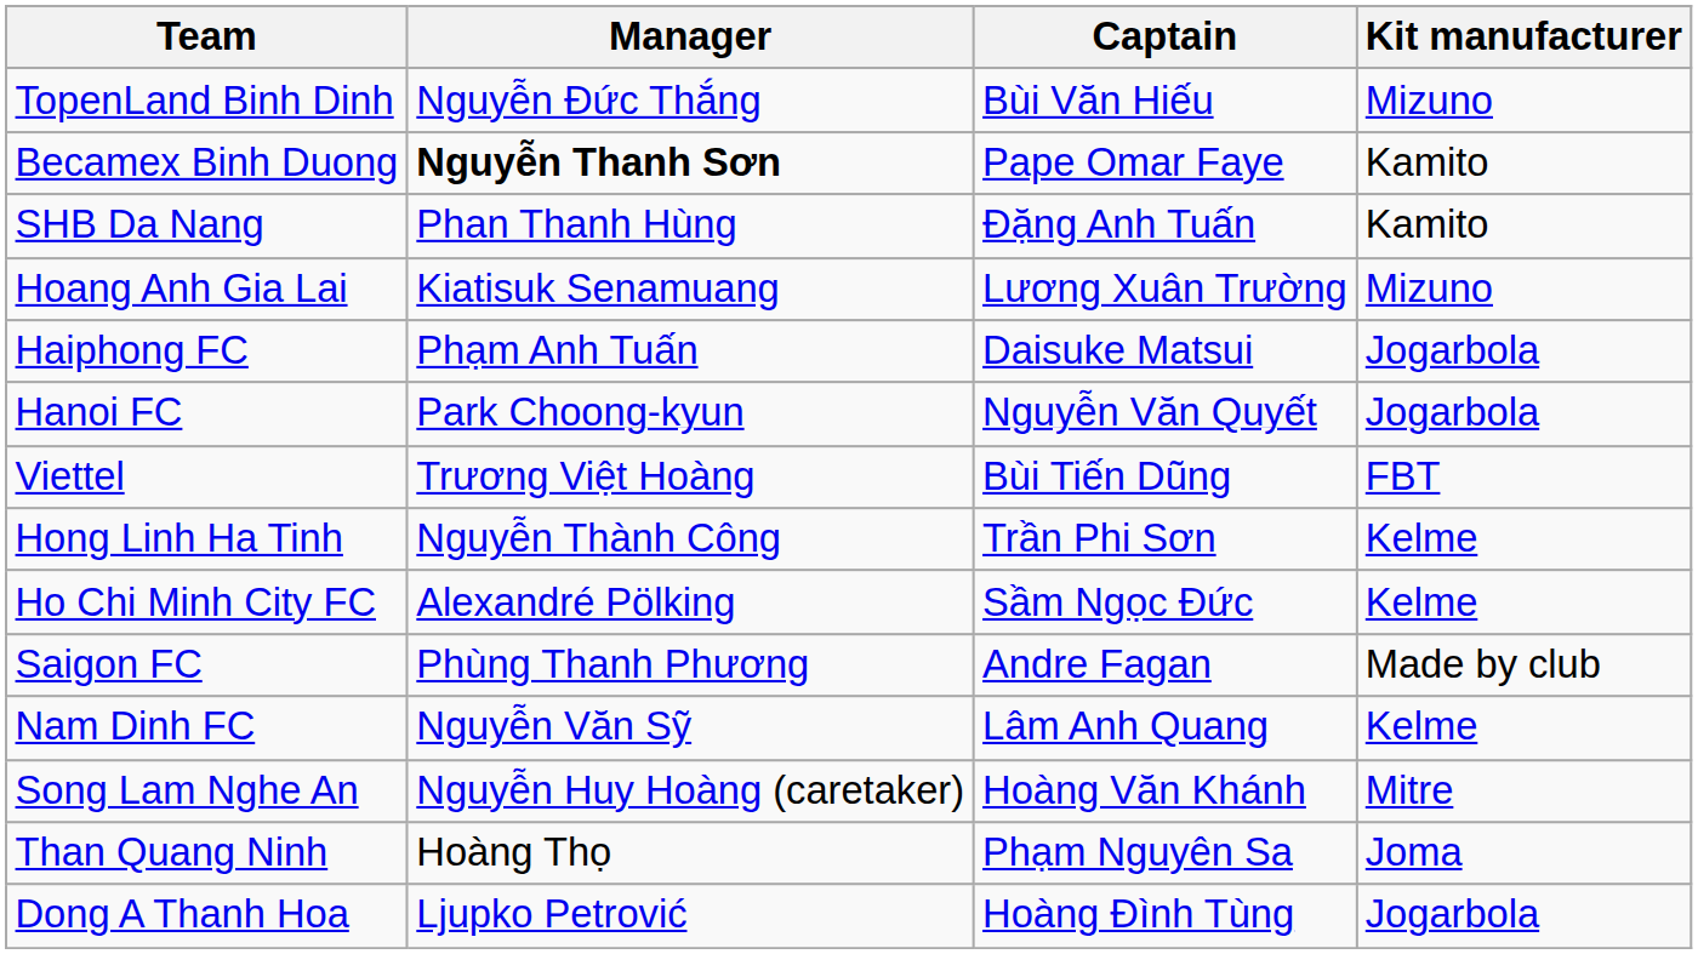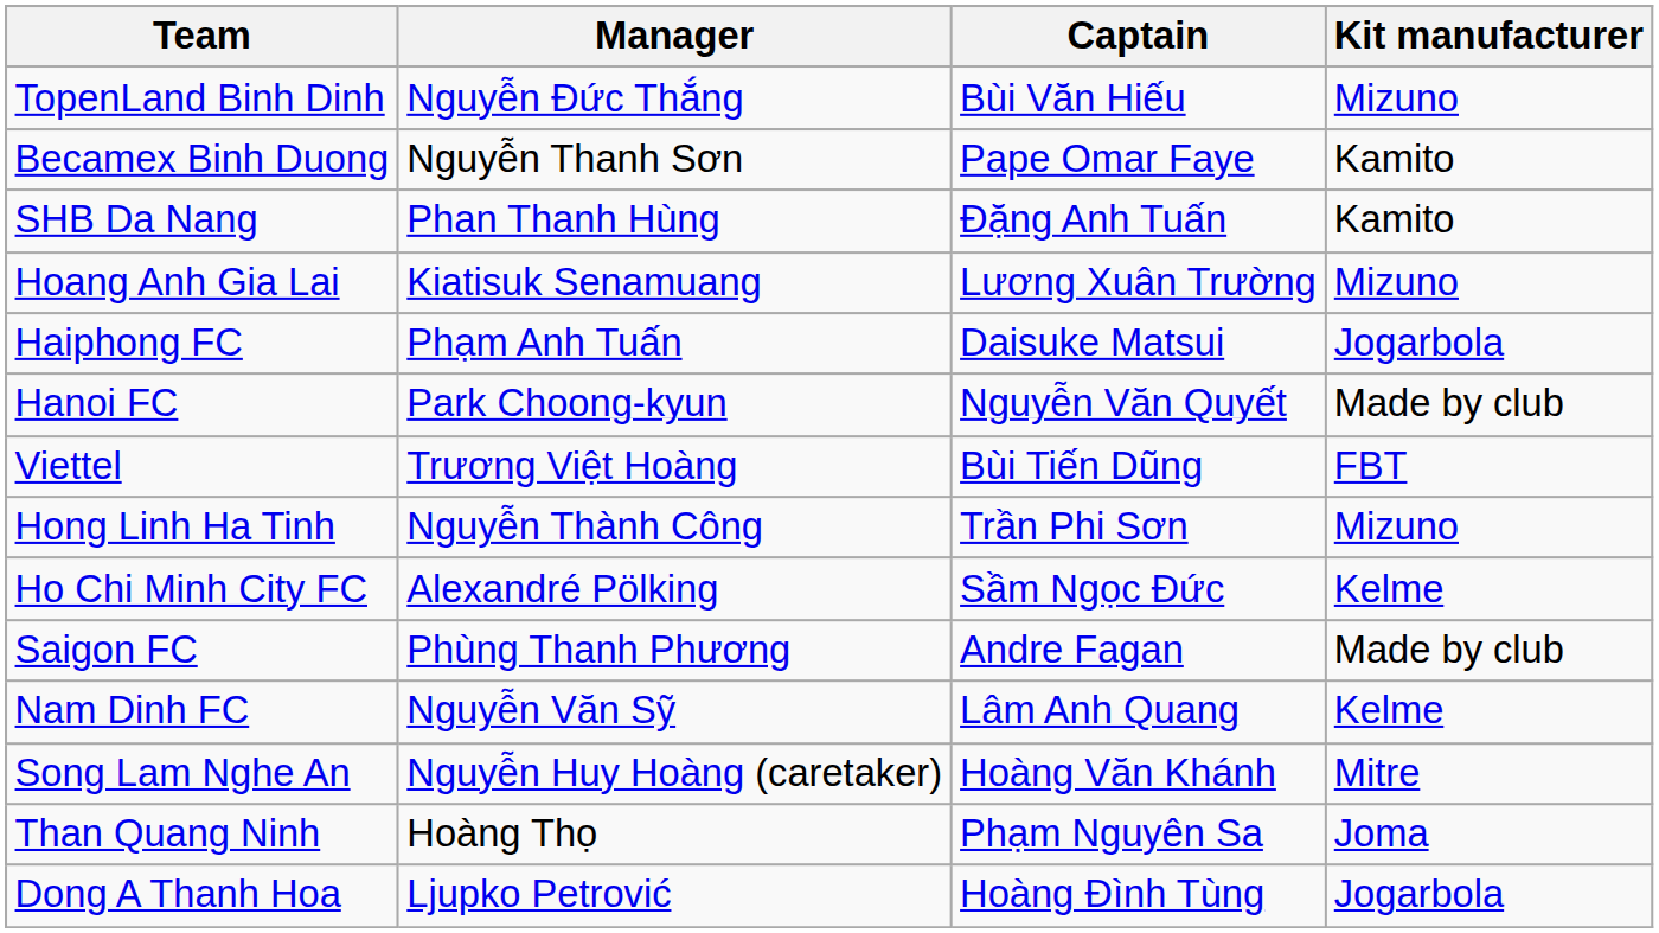Becamex Binh Duong | Manager: bold -> normal
Hanoi FC | Kit manufacturer: Jogarbola -> Made by club
Hong Linh Ha Tinh | Kit manufacturer: Kelme -> Mizuno
